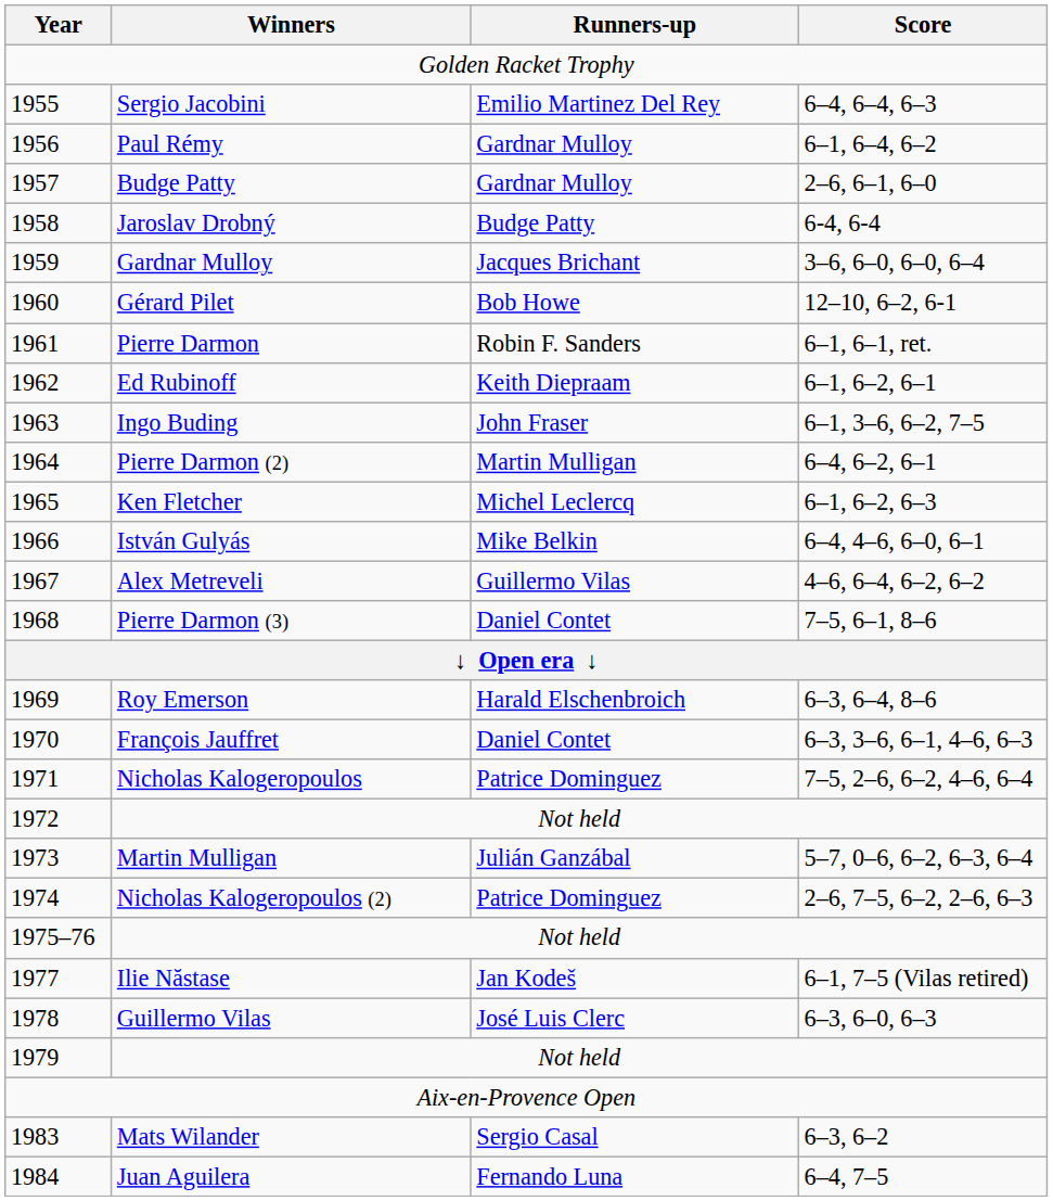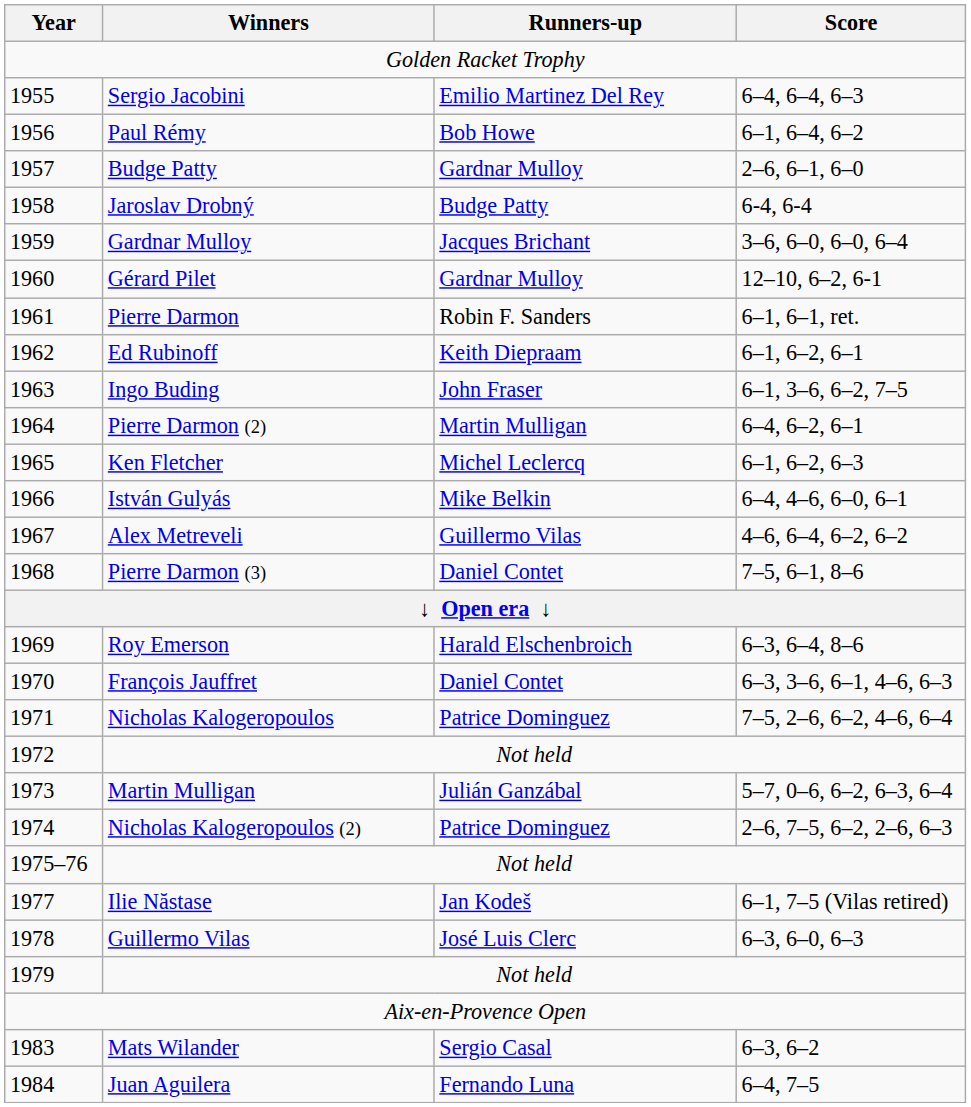Paul Rémy | Runners-up: Gardnar Mulloy -> Bob Howe
Gérard Pilet | Runners-up: Bob Howe -> Gardnar Mulloy
